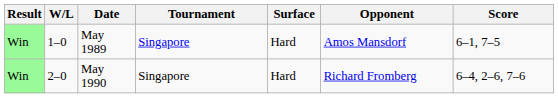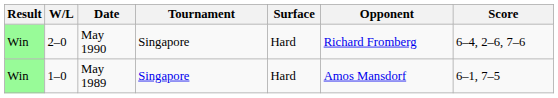rows swapped: May 1989 <-> May 1990
